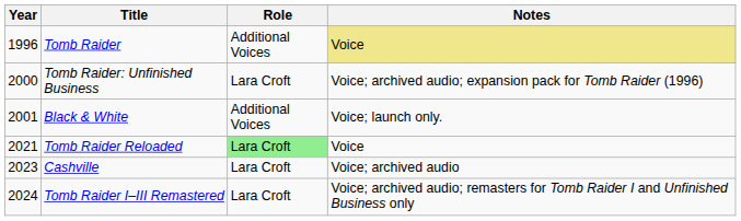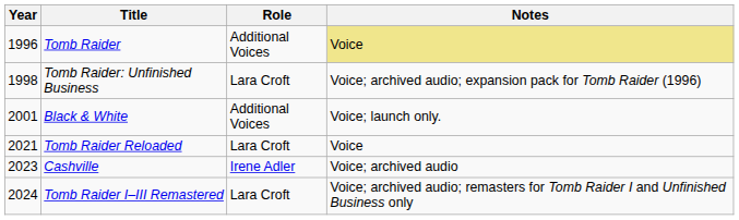Tomb Raider: Unfinished Business | Year: 2000 -> 1998
Tomb Raider Reloaded | Role: lightgreen background -> no background
Cashville | Role: Lara Croft -> Irene Adler
